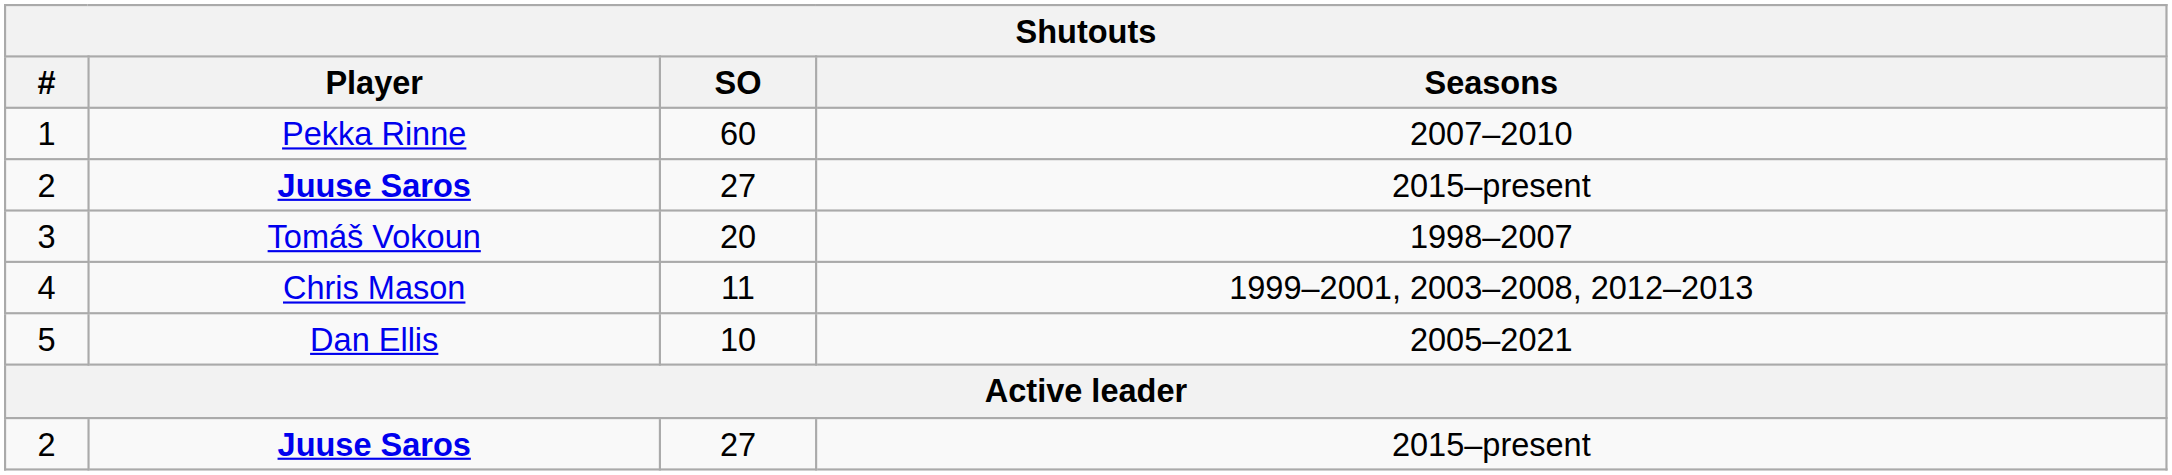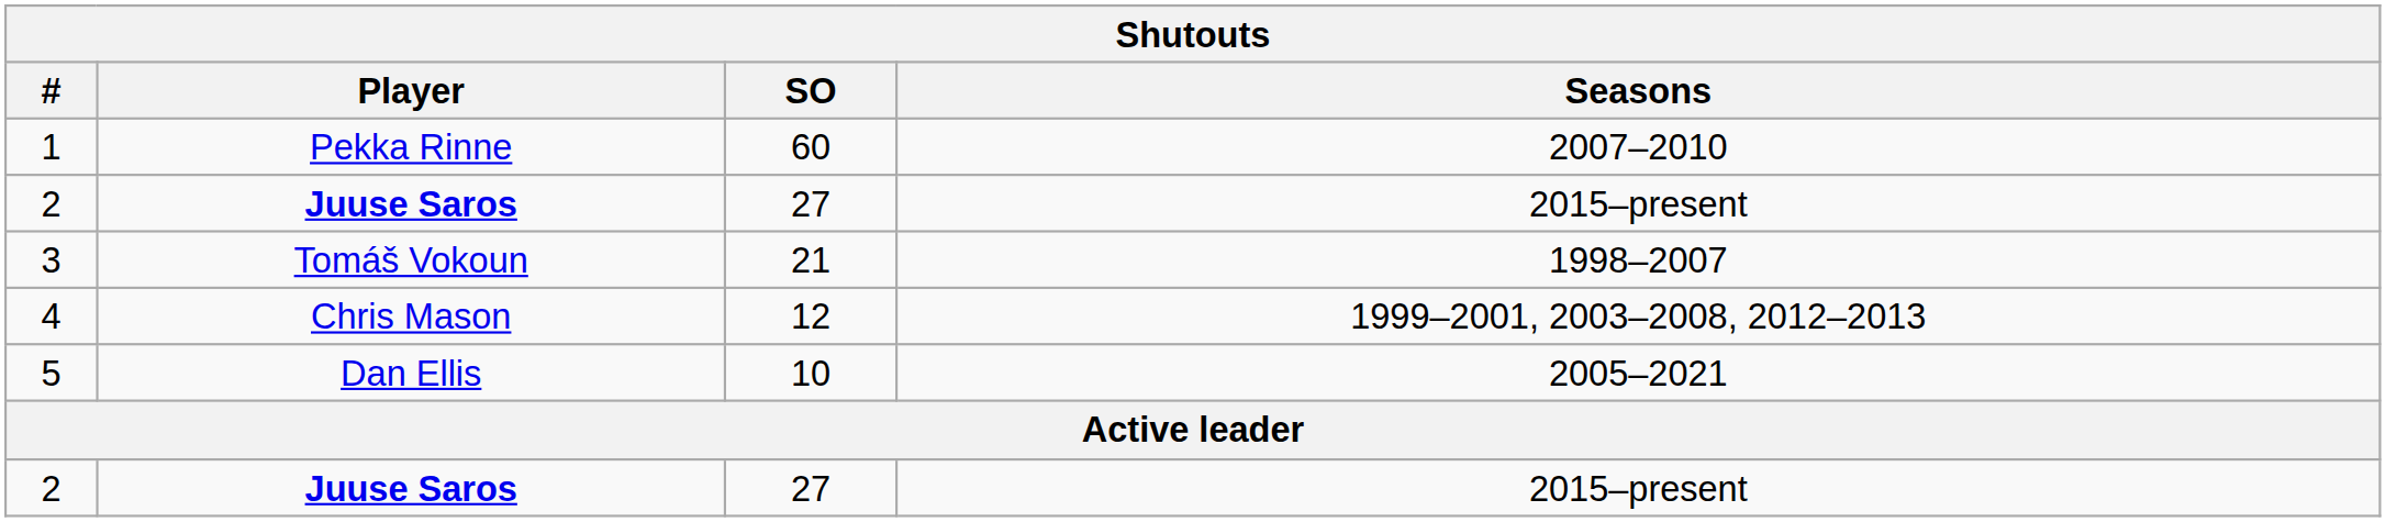3 | SO: 20 -> 21
4 | SO: 11 -> 12
